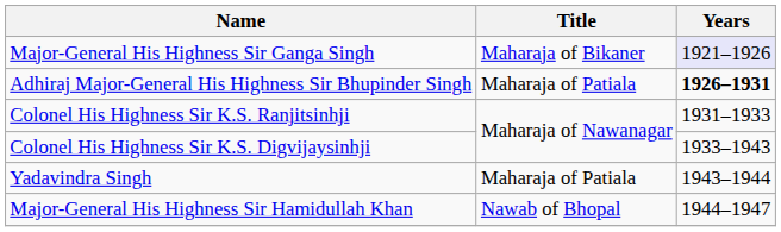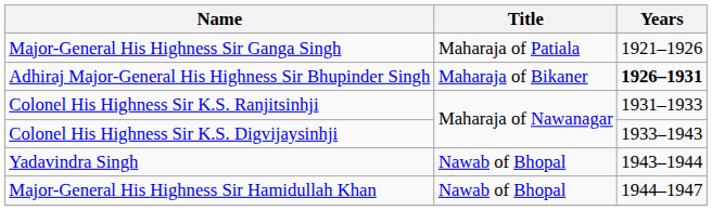Major-General His Highness Sir Ganga Singh | Title: Maharaja of Bikaner -> Maharaja of Patiala
Major-General His Highness Sir Ganga Singh | Years: lavender background -> no background
Adhiraj Major-General His Highness Sir Bhupinder Singh | Title: Maharaja of Patiala -> Maharaja of Bikaner
Yadavindra Singh | Title: Maharaja of Patiala -> Nawab of Bhopal
